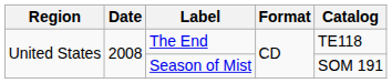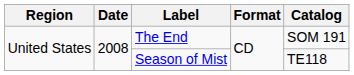The End | Catalog: TE118 -> SOM 191
Season of Mist | Catalog: SOM 191 -> TE118
